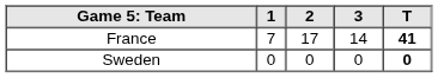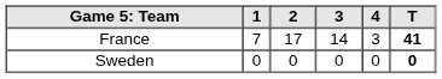+ column: 4 | 3 | 0
